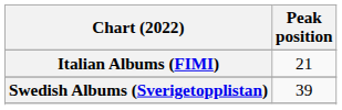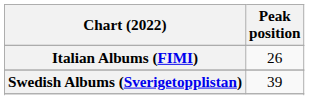Italian Albums (FIMI) | Peak position: 21 -> 26
